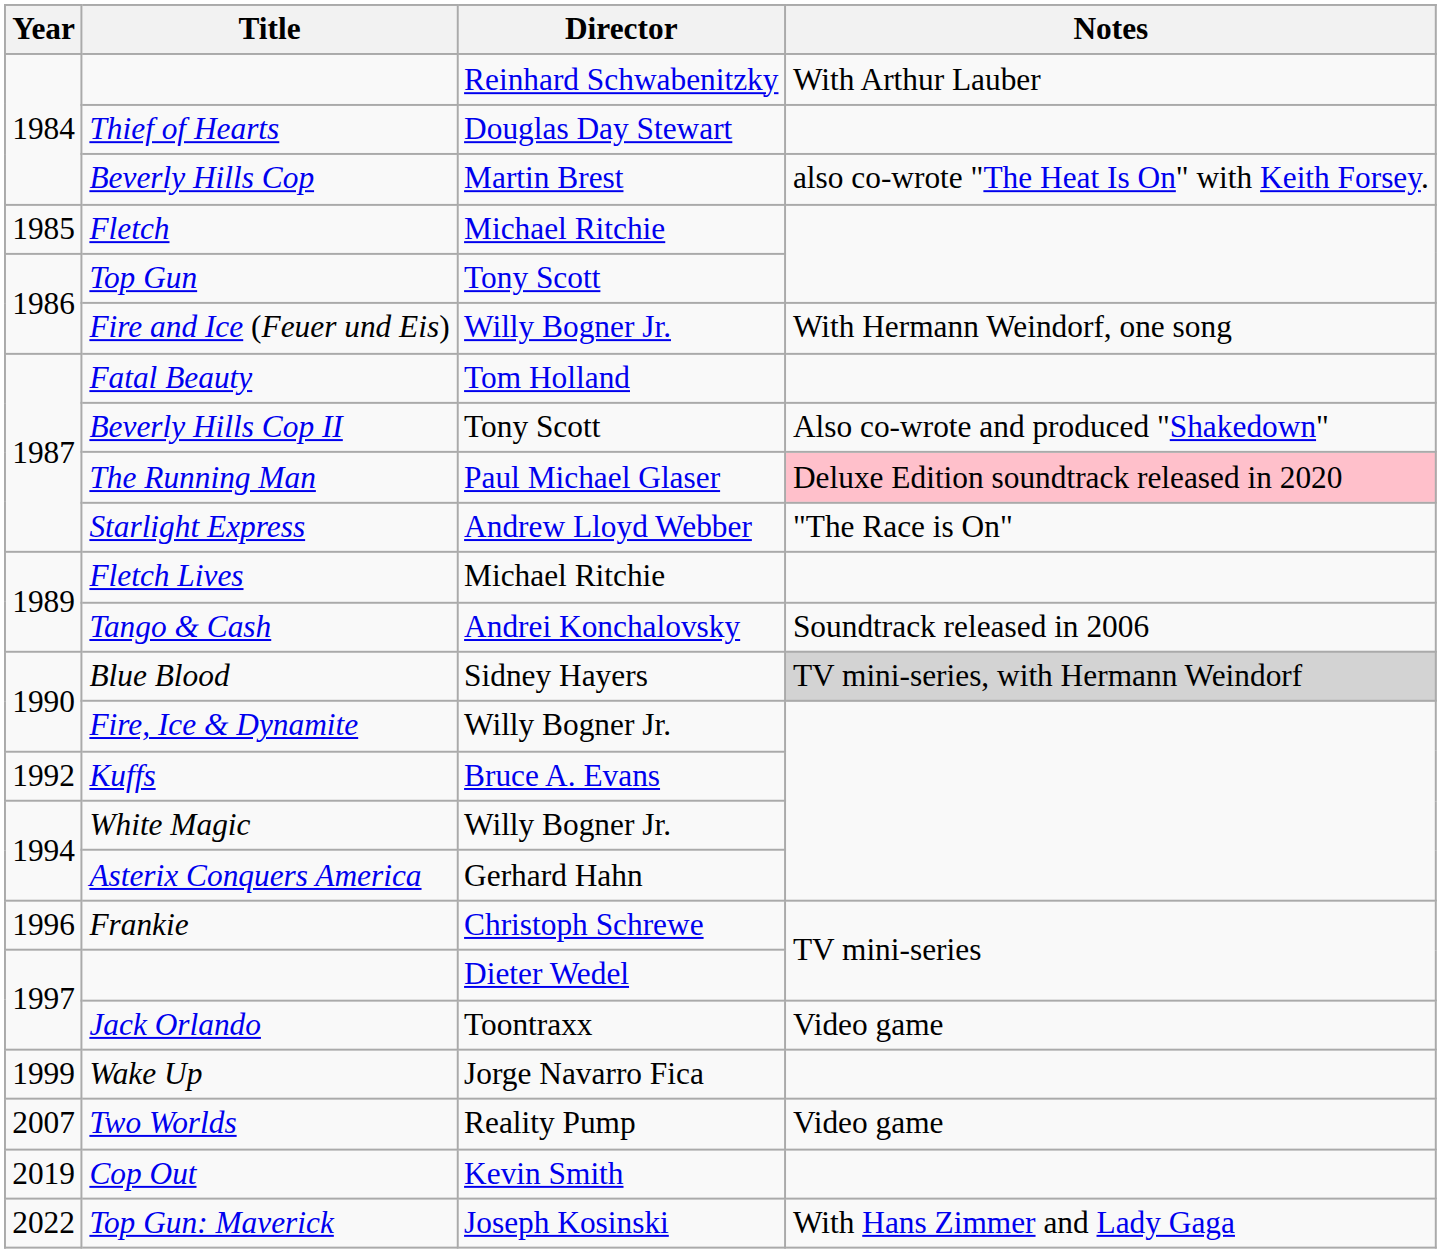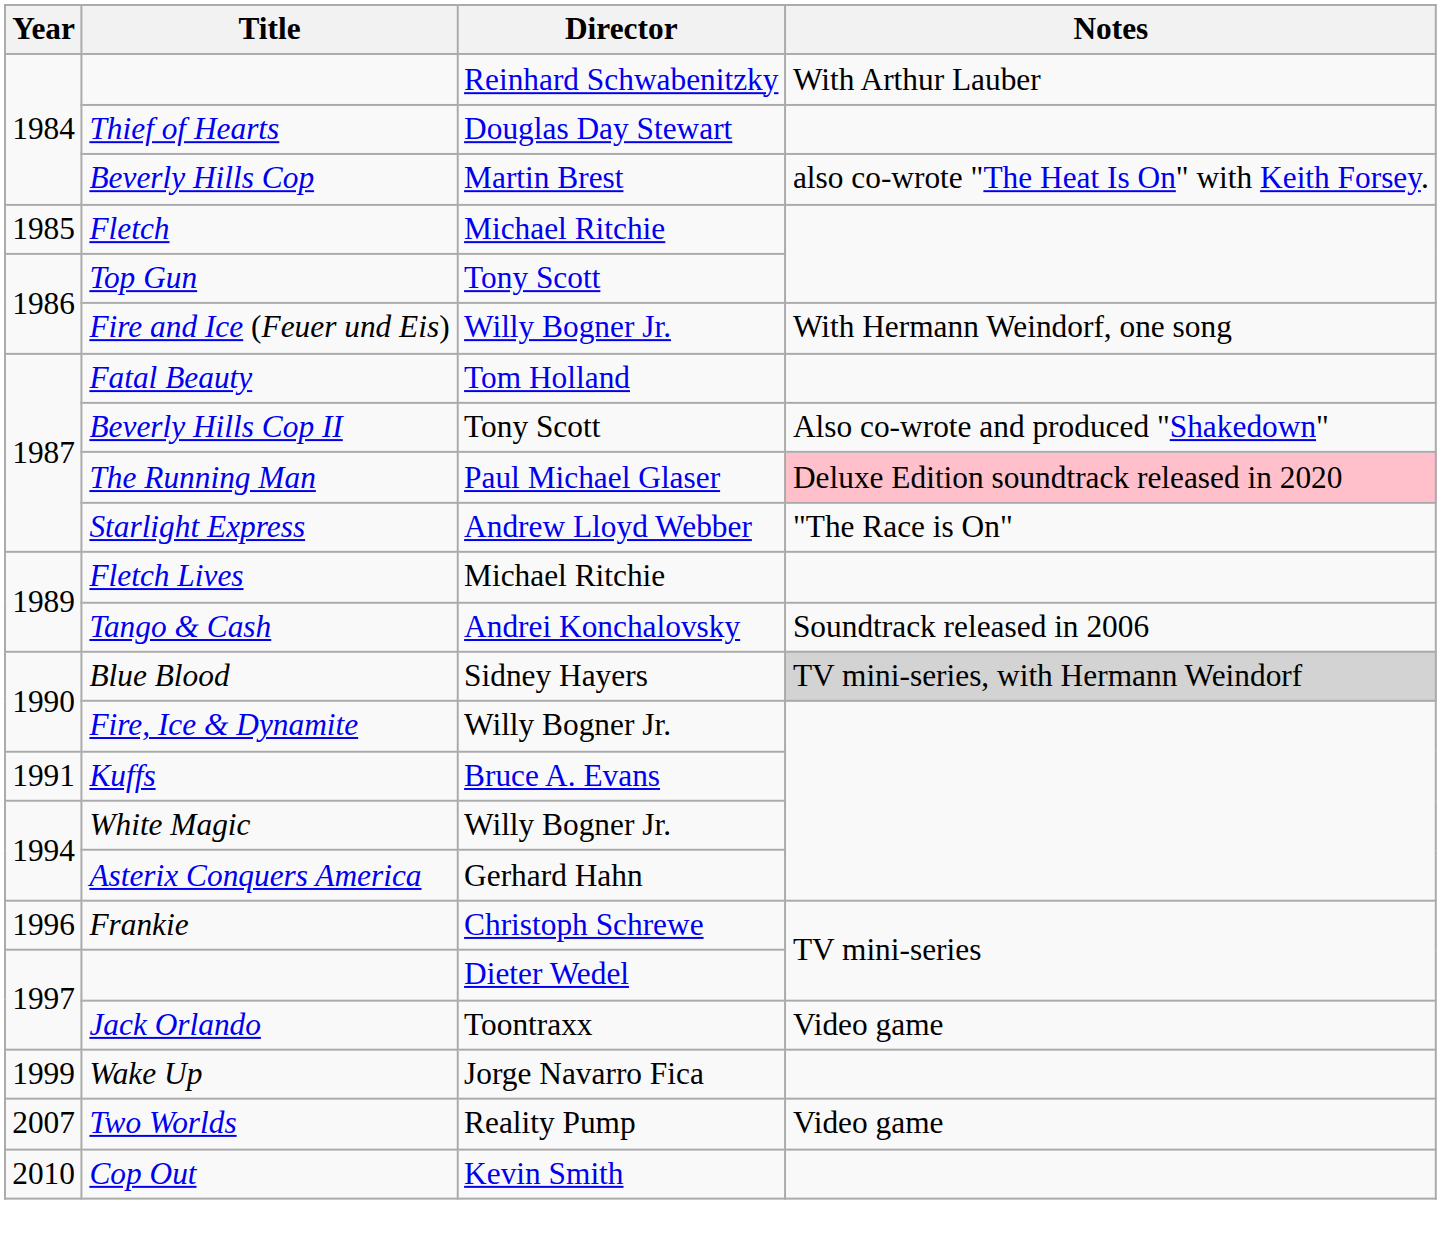Kuffs | Year: 1992 -> 1991
Cop Out | Year: 2019 -> 2010
- row: 2022 | Top Gun: Maverick | Joseph Kosinski | With Hans Zimmer and Lady Gaga
